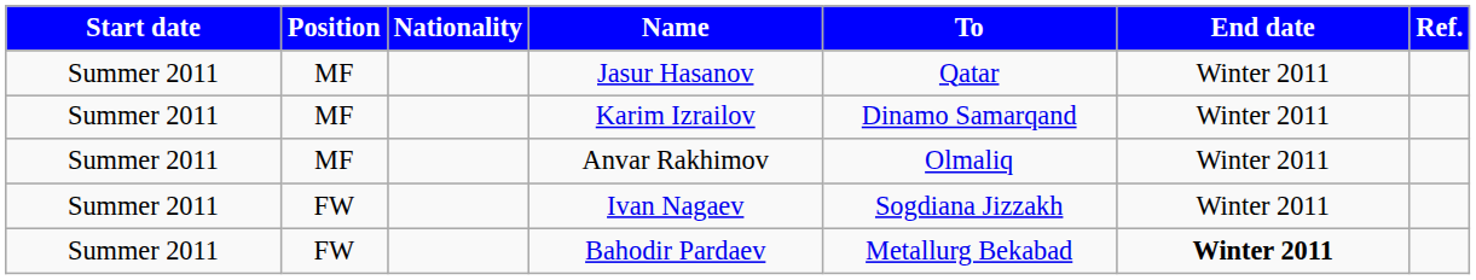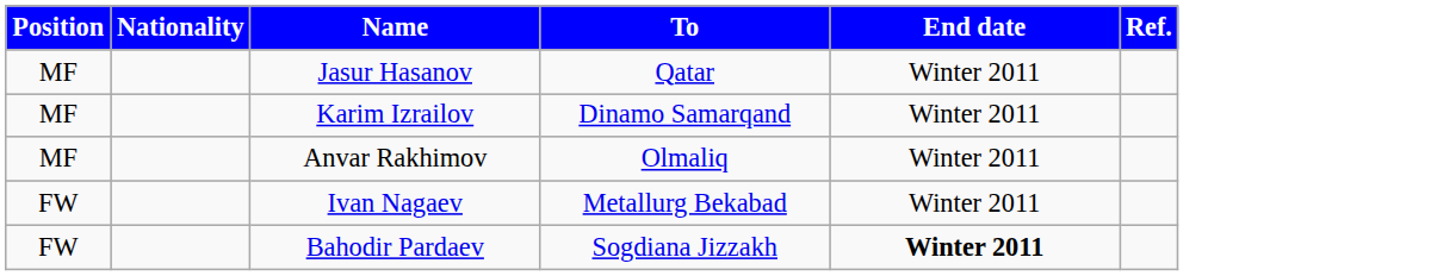- column: Start date | Summer 2011 | Summer 2011 | Summer 2011 | Summer 2011 | Summer 2011
Ivan Nagaev | To: Sogdiana Jizzakh -> Metallurg Bekabad
Bahodir Pardaev | To: Metallurg Bekabad -> Sogdiana Jizzakh
